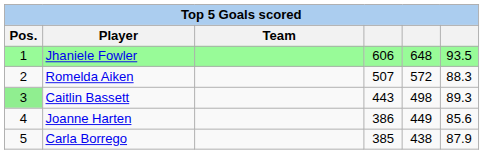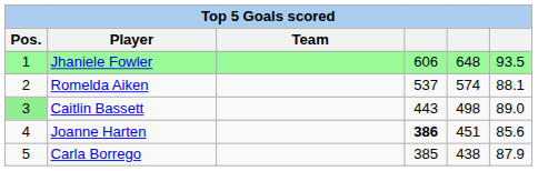Romelda Aiken | column 4: 507 -> 537
Romelda Aiken | column 5: 572 -> 574
Romelda Aiken | column 6: 88.3 -> 88.1
Caitlin Bassett | column 6: 89.3 -> 89.0
Joanne Harten | column 4: normal -> bold
Joanne Harten | column 5: 449 -> 451
